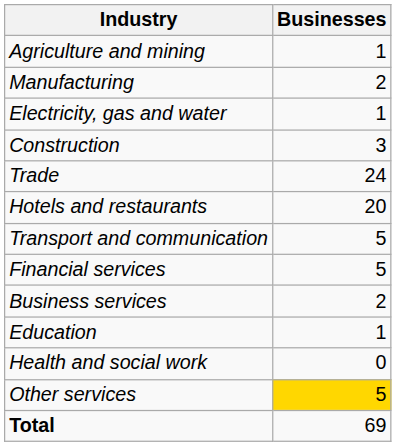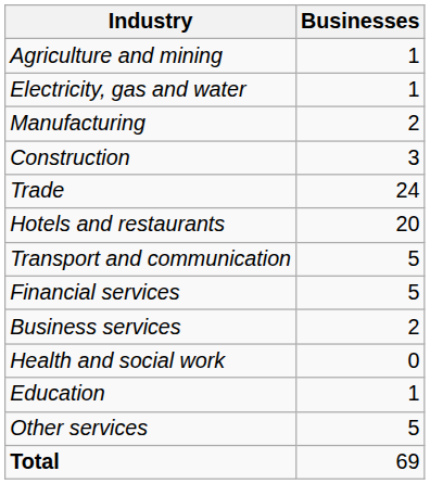rows swapped: Manufacturing <-> Electricity, gas and water
rows swapped: Education <-> Health and social work
Other services | Businesses: gold background -> no background
